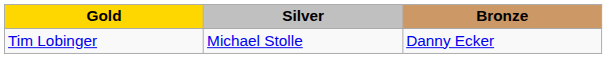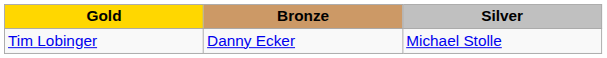columns swapped: Silver <-> Bronze
